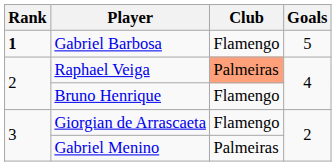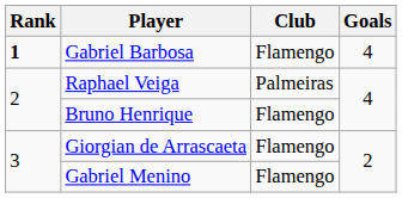Gabriel Barbosa | Goals: 5 -> 4
Raphael Veiga | Club: lightsalmon background -> no background
Gabriel Menino | Club: Palmeiras -> Flamengo
